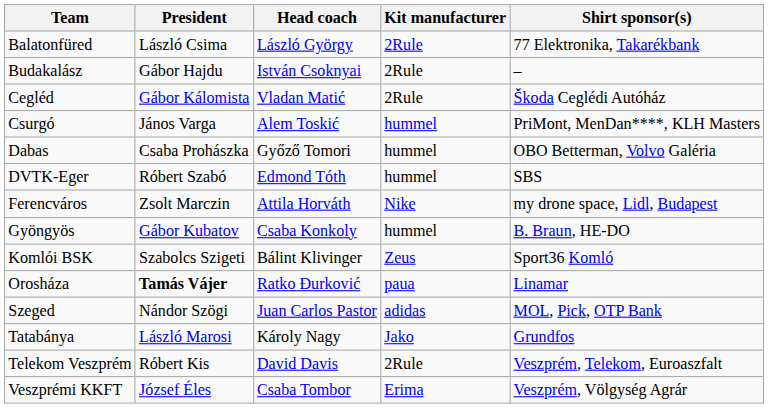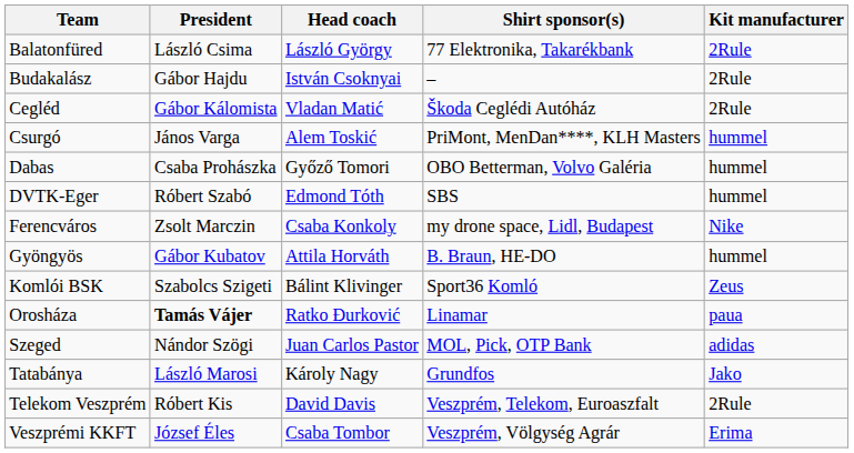columns swapped: Kit manufacturer <-> Shirt sponsor(s)
Ferencváros | Head coach: Attila Horváth -> Csaba Konkoly
Gyöngyös | Head coach: Csaba Konkoly -> Attila Horváth
